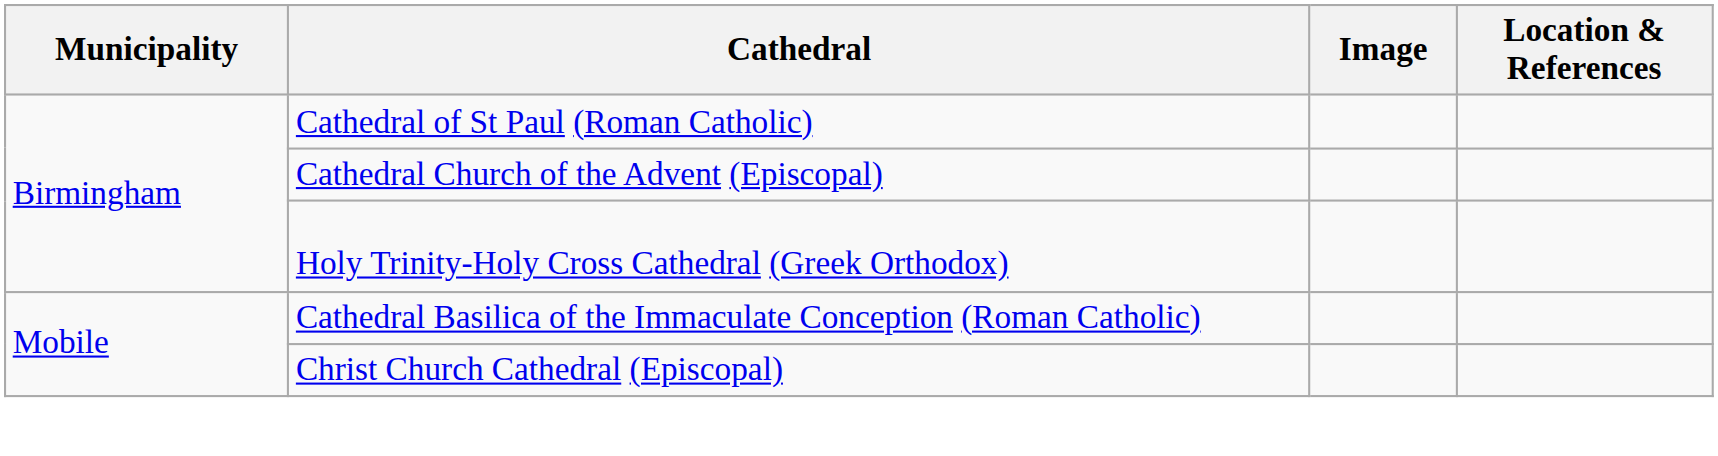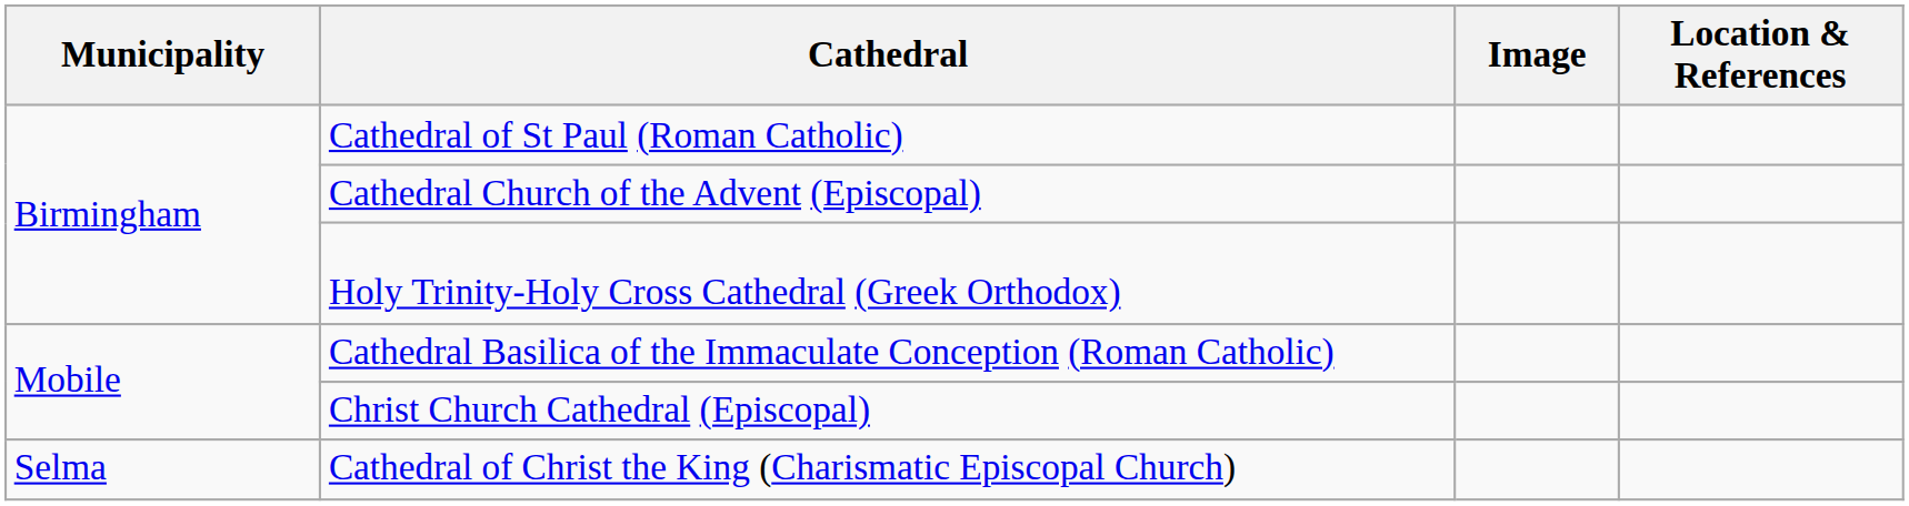+ row: Selma | Cathedral of Christ the King (Charismatic Episcopal Church)
